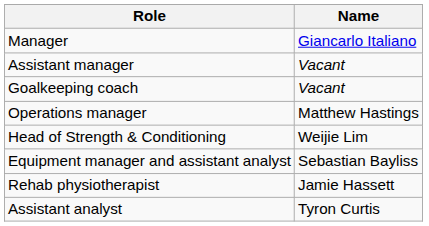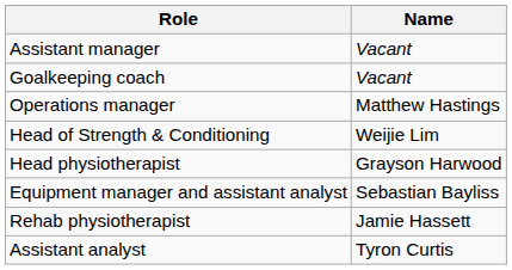- row: Manager | Giancarlo Italiano
+ row: Head physiotherapist | Grayson Harwood
